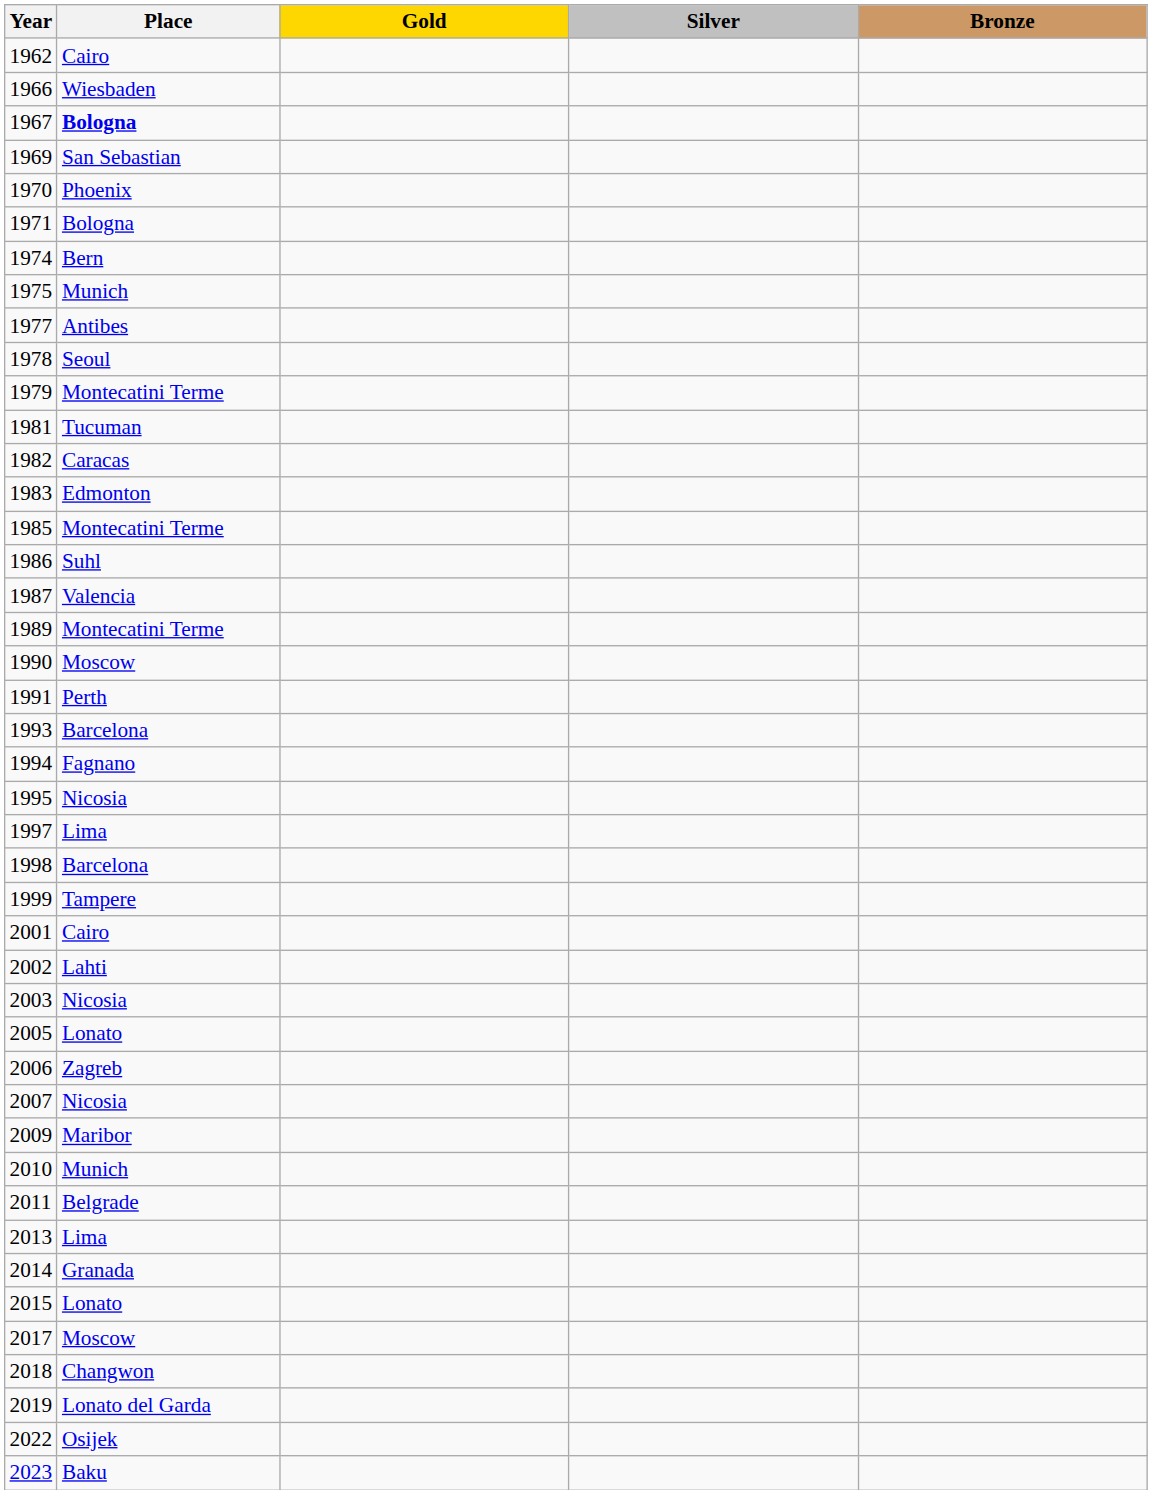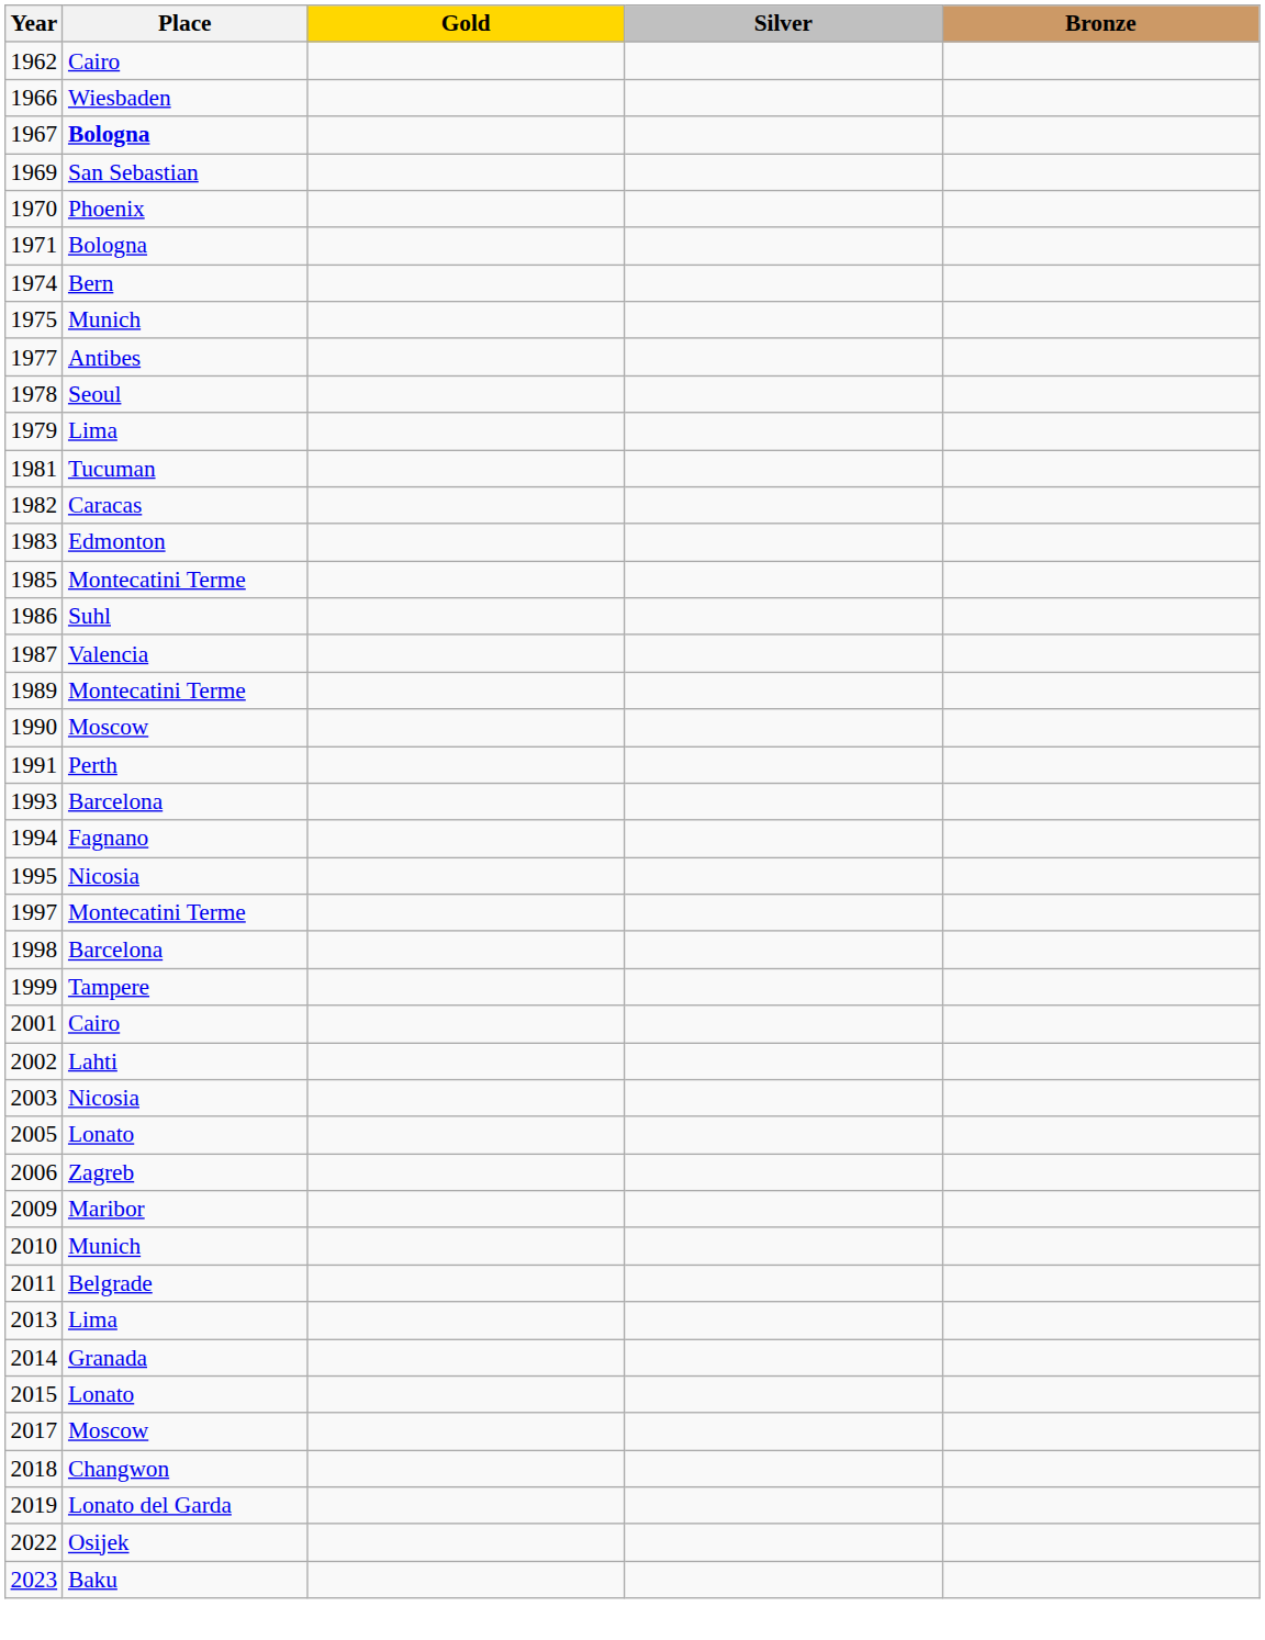1979 | Place: Montecatini Terme -> Lima
1997 | Place: Lima -> Montecatini Terme
- row: 2007 | Nicosia
